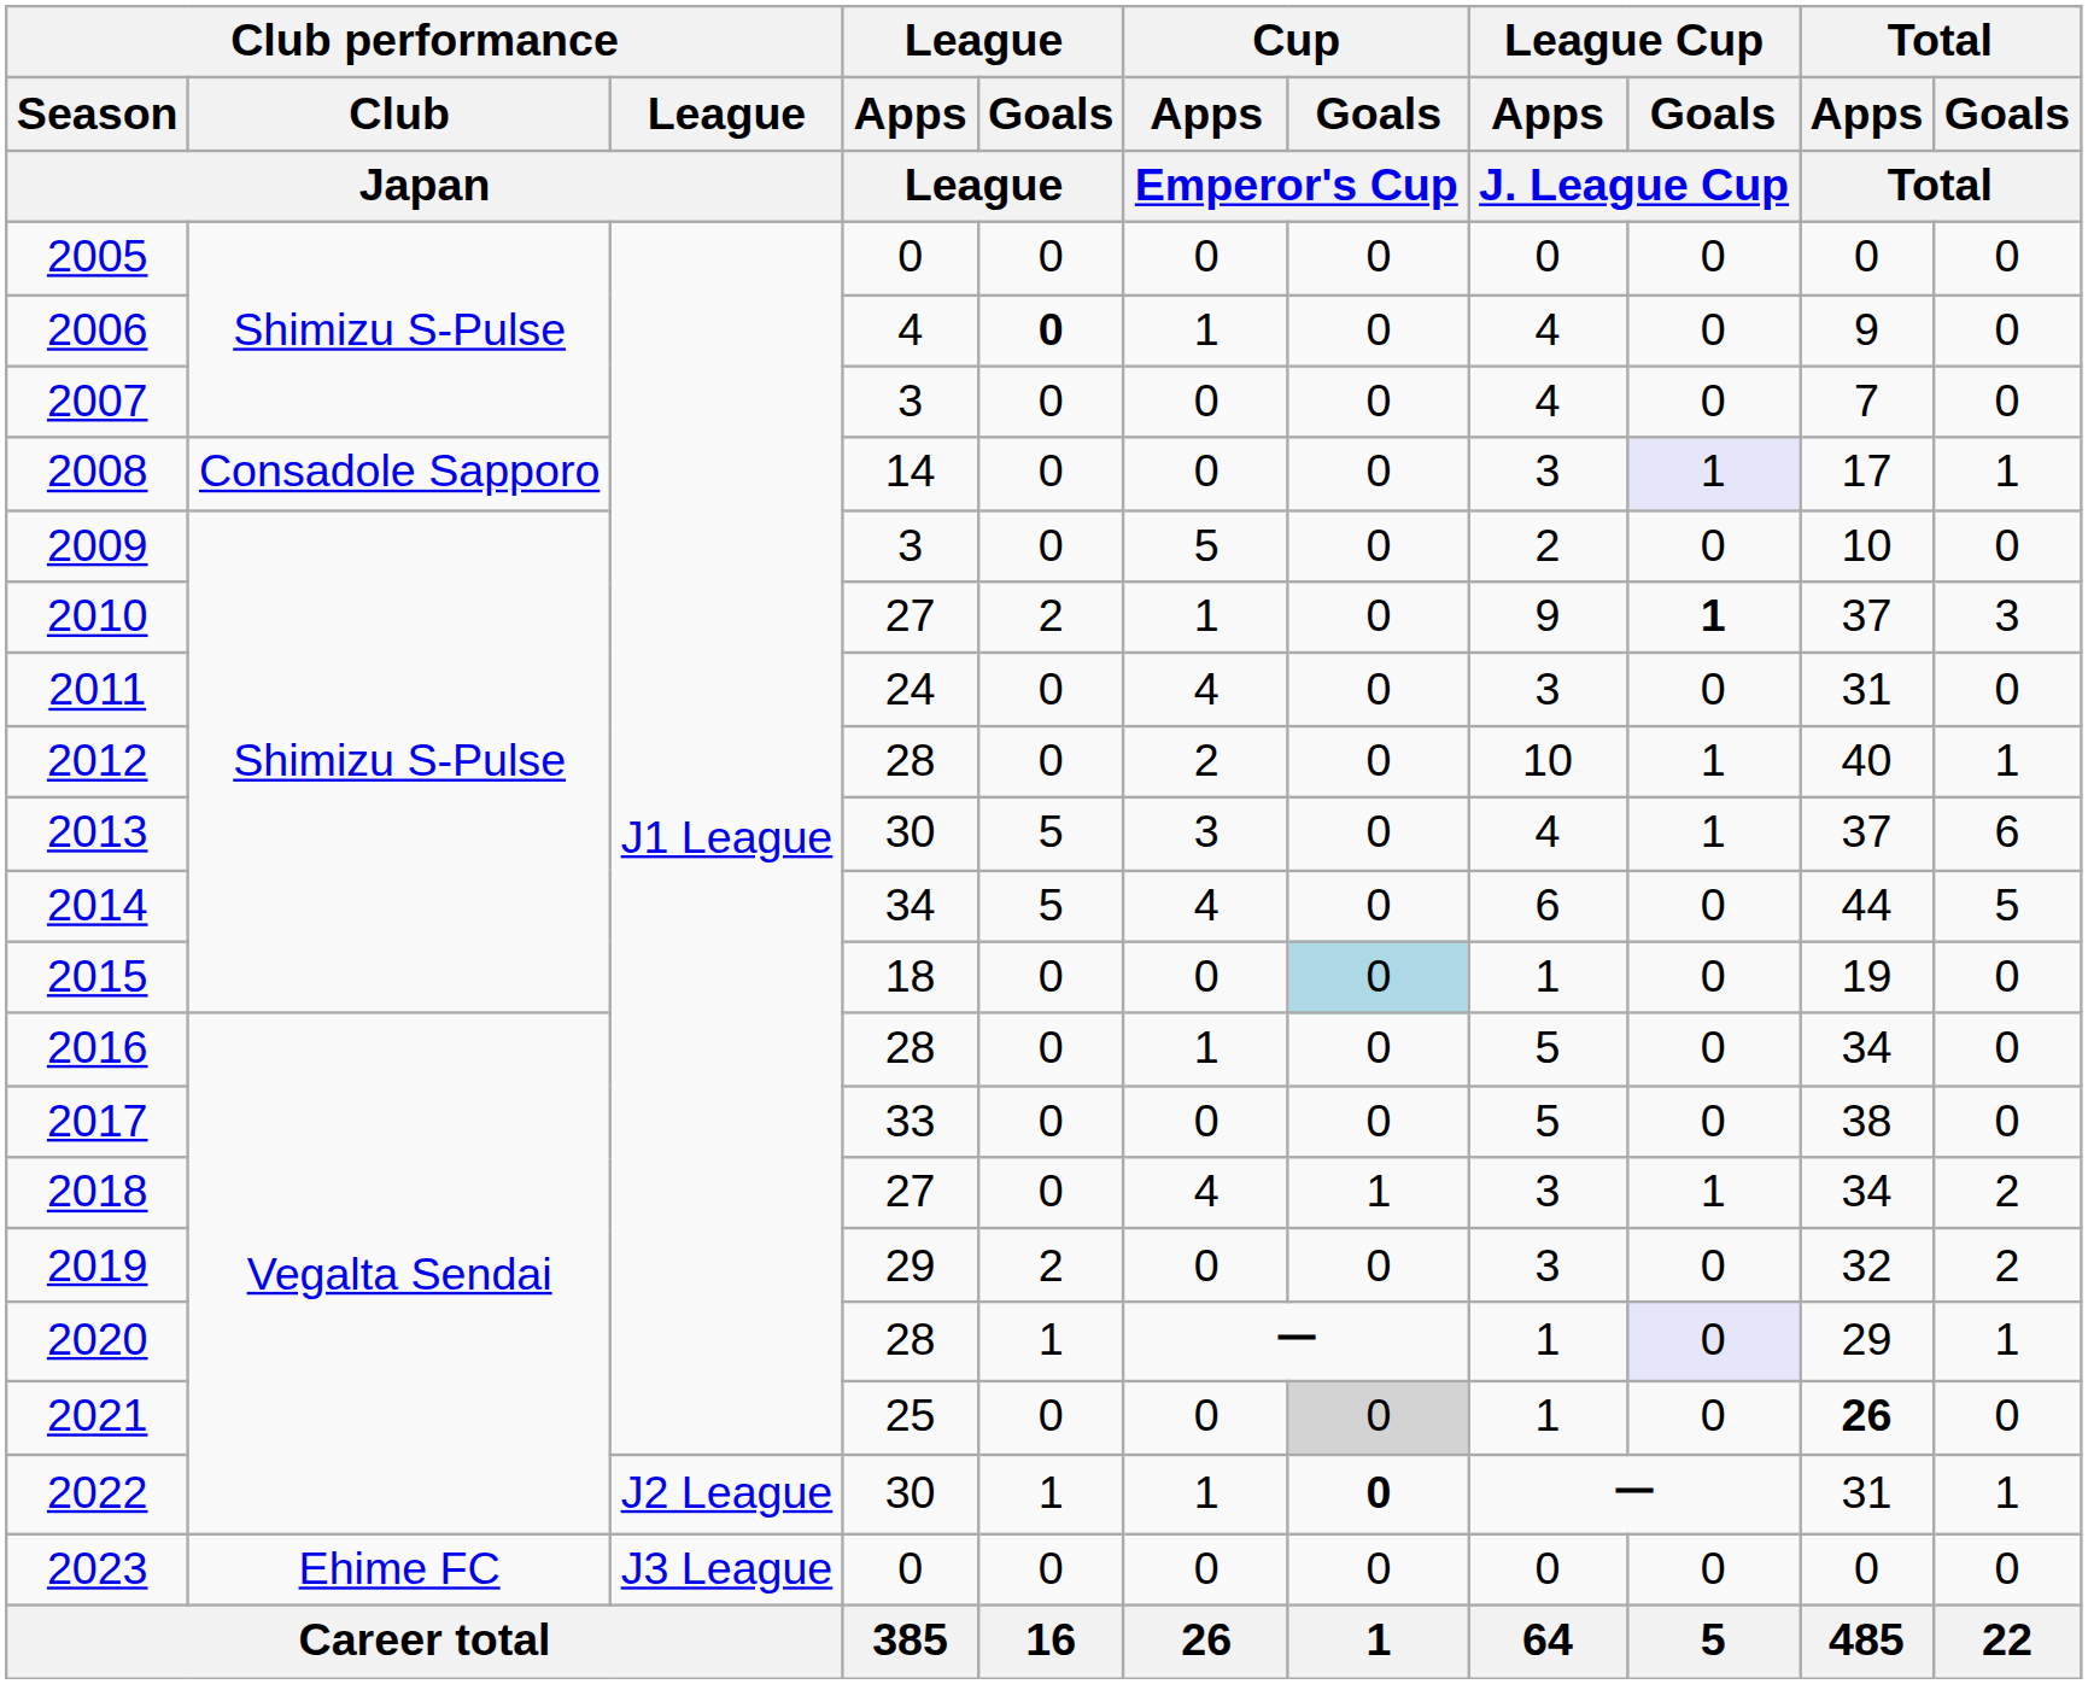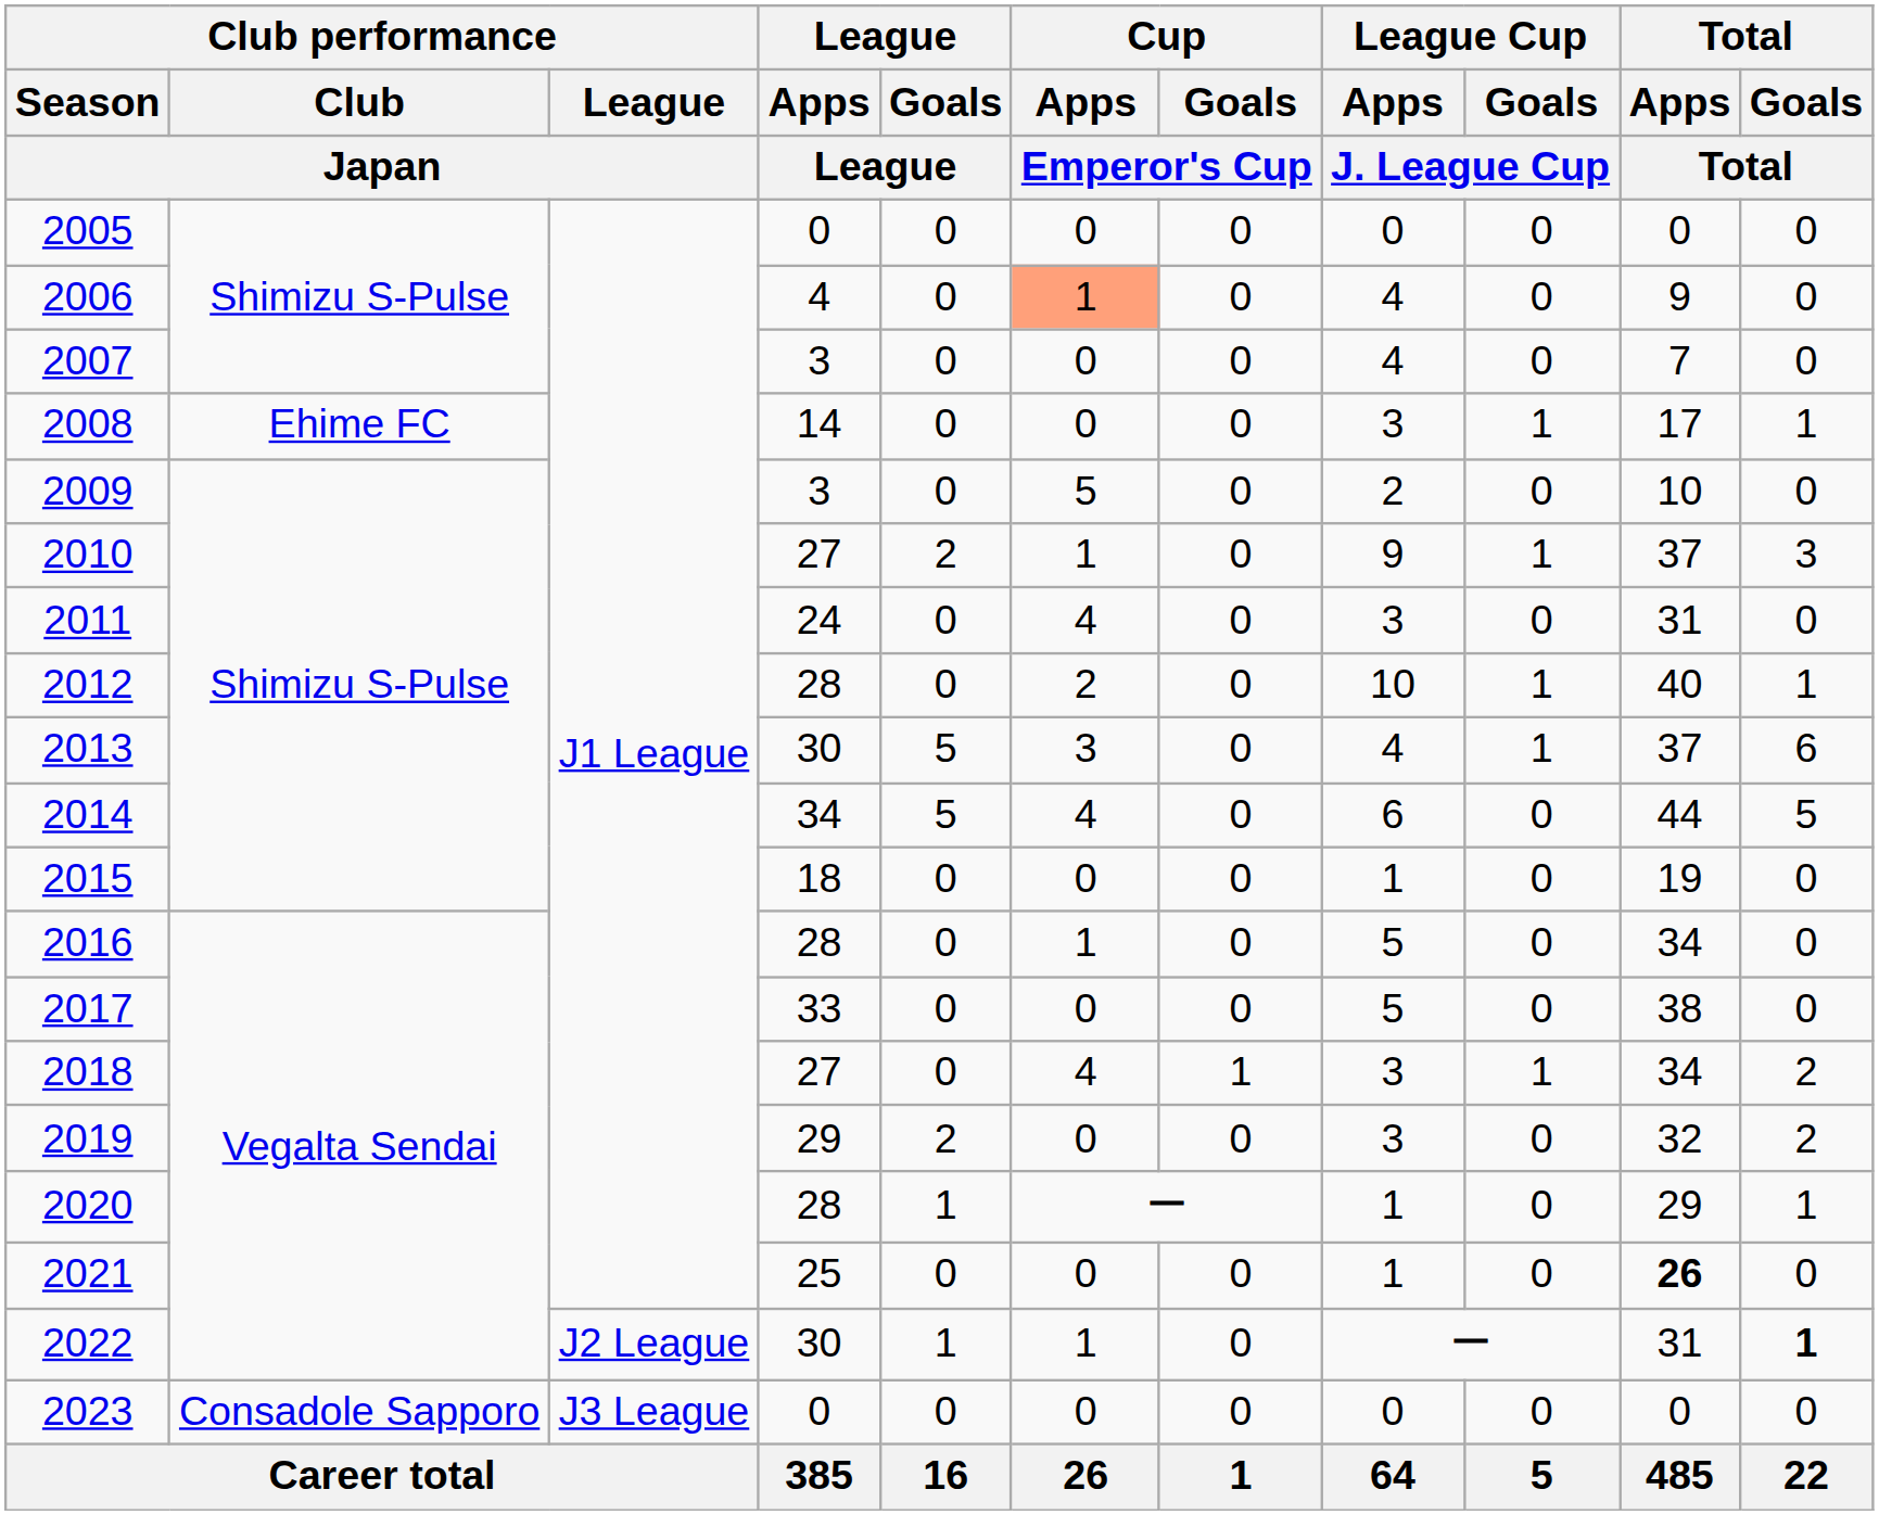2006 | League / Goals / League: bold -> normal
2006 | Cup / Apps / Emperor's Cup: no background -> lightsalmon background
2008 | Club performance / Club / Japan: Consadole Sapporo -> Ehime FC
2008 | League Cup / Goals / J. League Cup: lavender background -> no background
2010 | League Cup / Goals / J. League Cup: bold -> normal
2015 | Cup / Goals / Emperor's Cup: lightblue background -> no background
2020 | League Cup / Goals / J. League Cup: lavender background -> no background
2021 | Cup / Goals / Emperor's Cup: lightgrey background -> no background
2022 | Cup / Goals / Emperor's Cup: bold -> normal
2022 | Total / Goals / Total: normal -> bold
2023 | Club performance / Club / Japan: Ehime FC -> Consadole Sapporo
